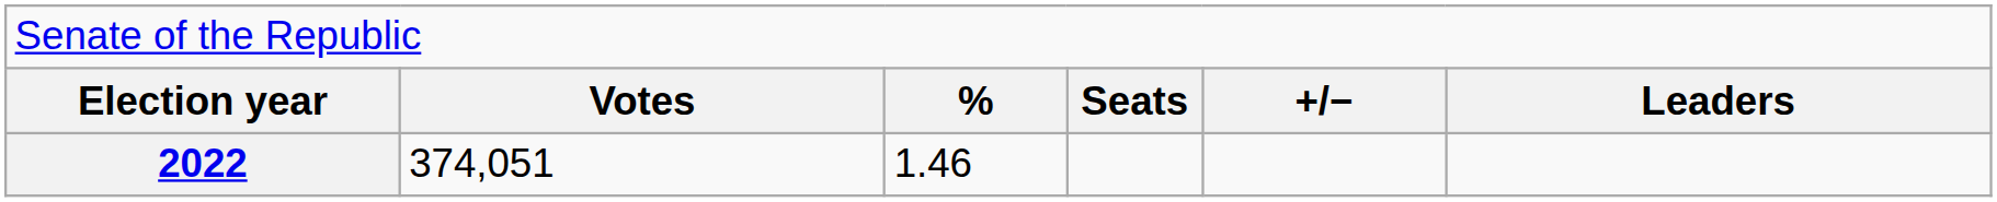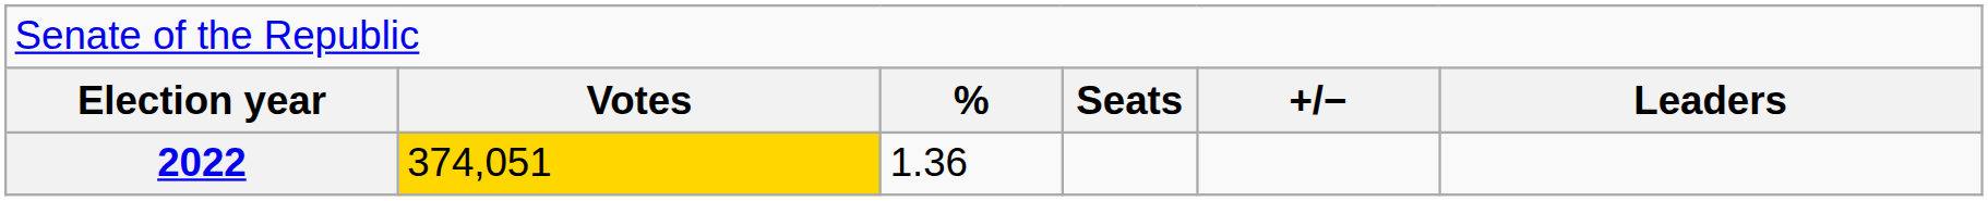2022 | column 2: no background -> gold background
2022 | column 3: 1.46 -> 1.36
